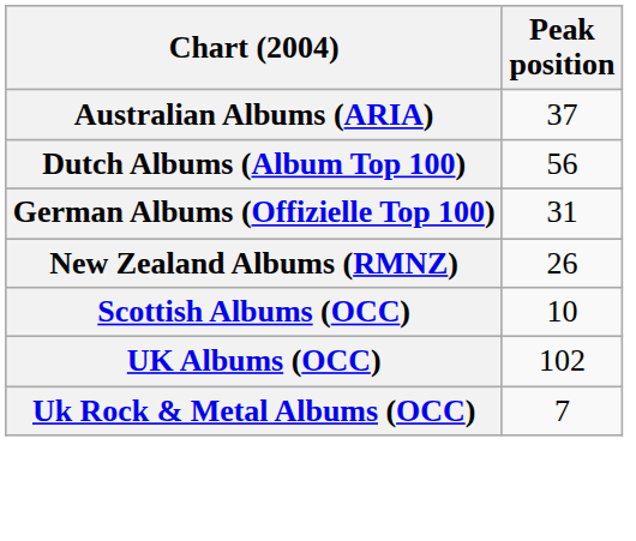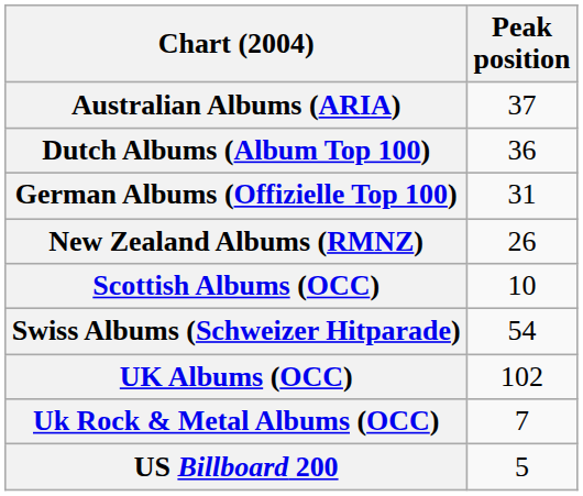Dutch Albums (Album Top 100) | Peak position: 56 -> 36
+ row: Swiss Albums (Schweizer Hitparade) | 54
+ row: US Billboard 200 | 5
